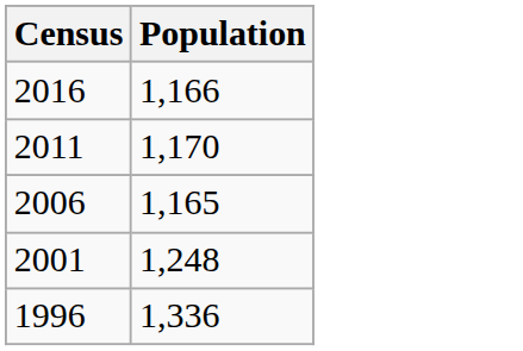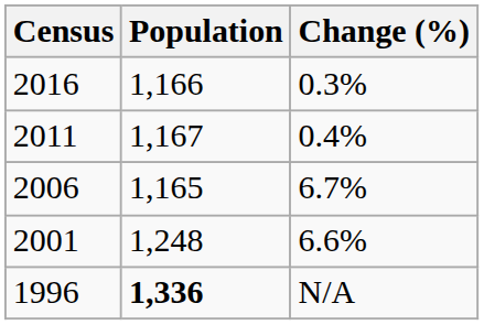+ column: Change (%) | 0.3% | 0.4% | 6.7% | 6.6% | N/A
2011 | Population: 1,170 -> 1,167
1996 | Population: normal -> bold
